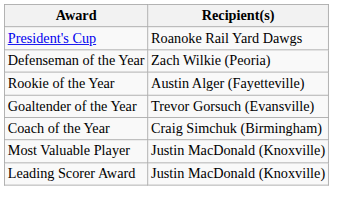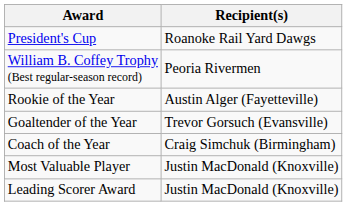+ row: William B. Coffey Trophy (Best regular-season record) | Peoria Rivermen
- row: Defenseman of the Year | Zach Wilkie (Peoria)
